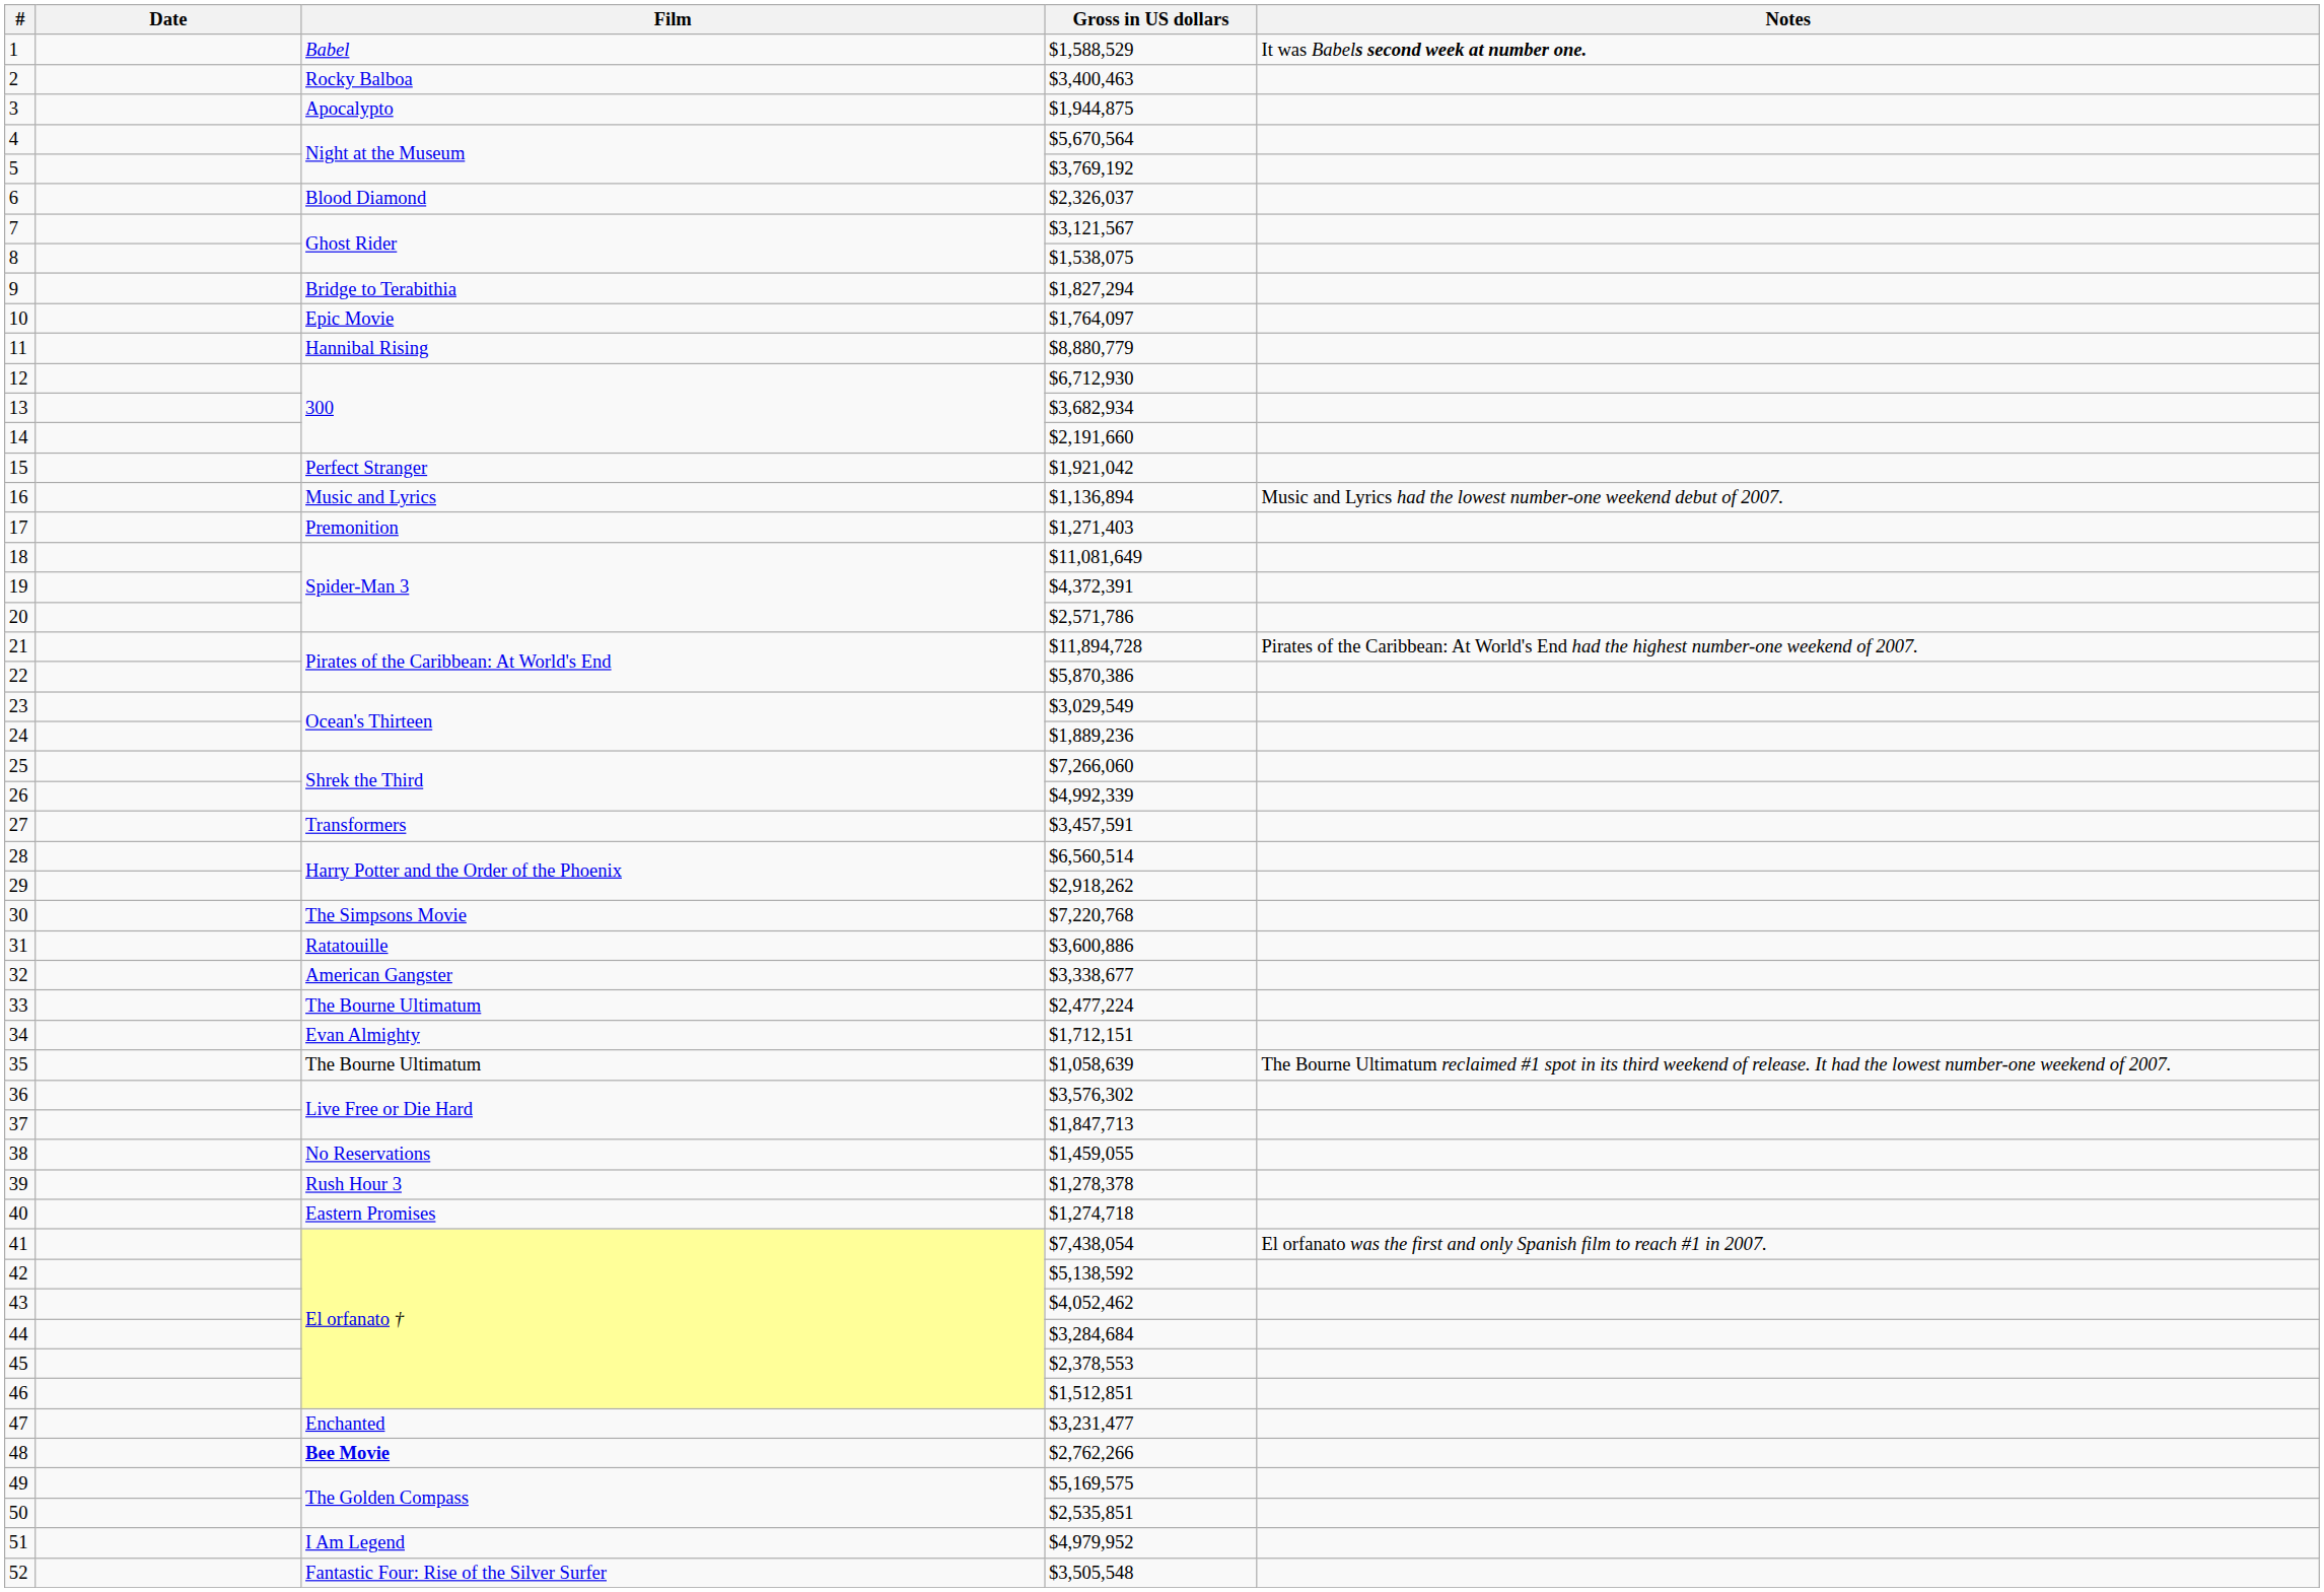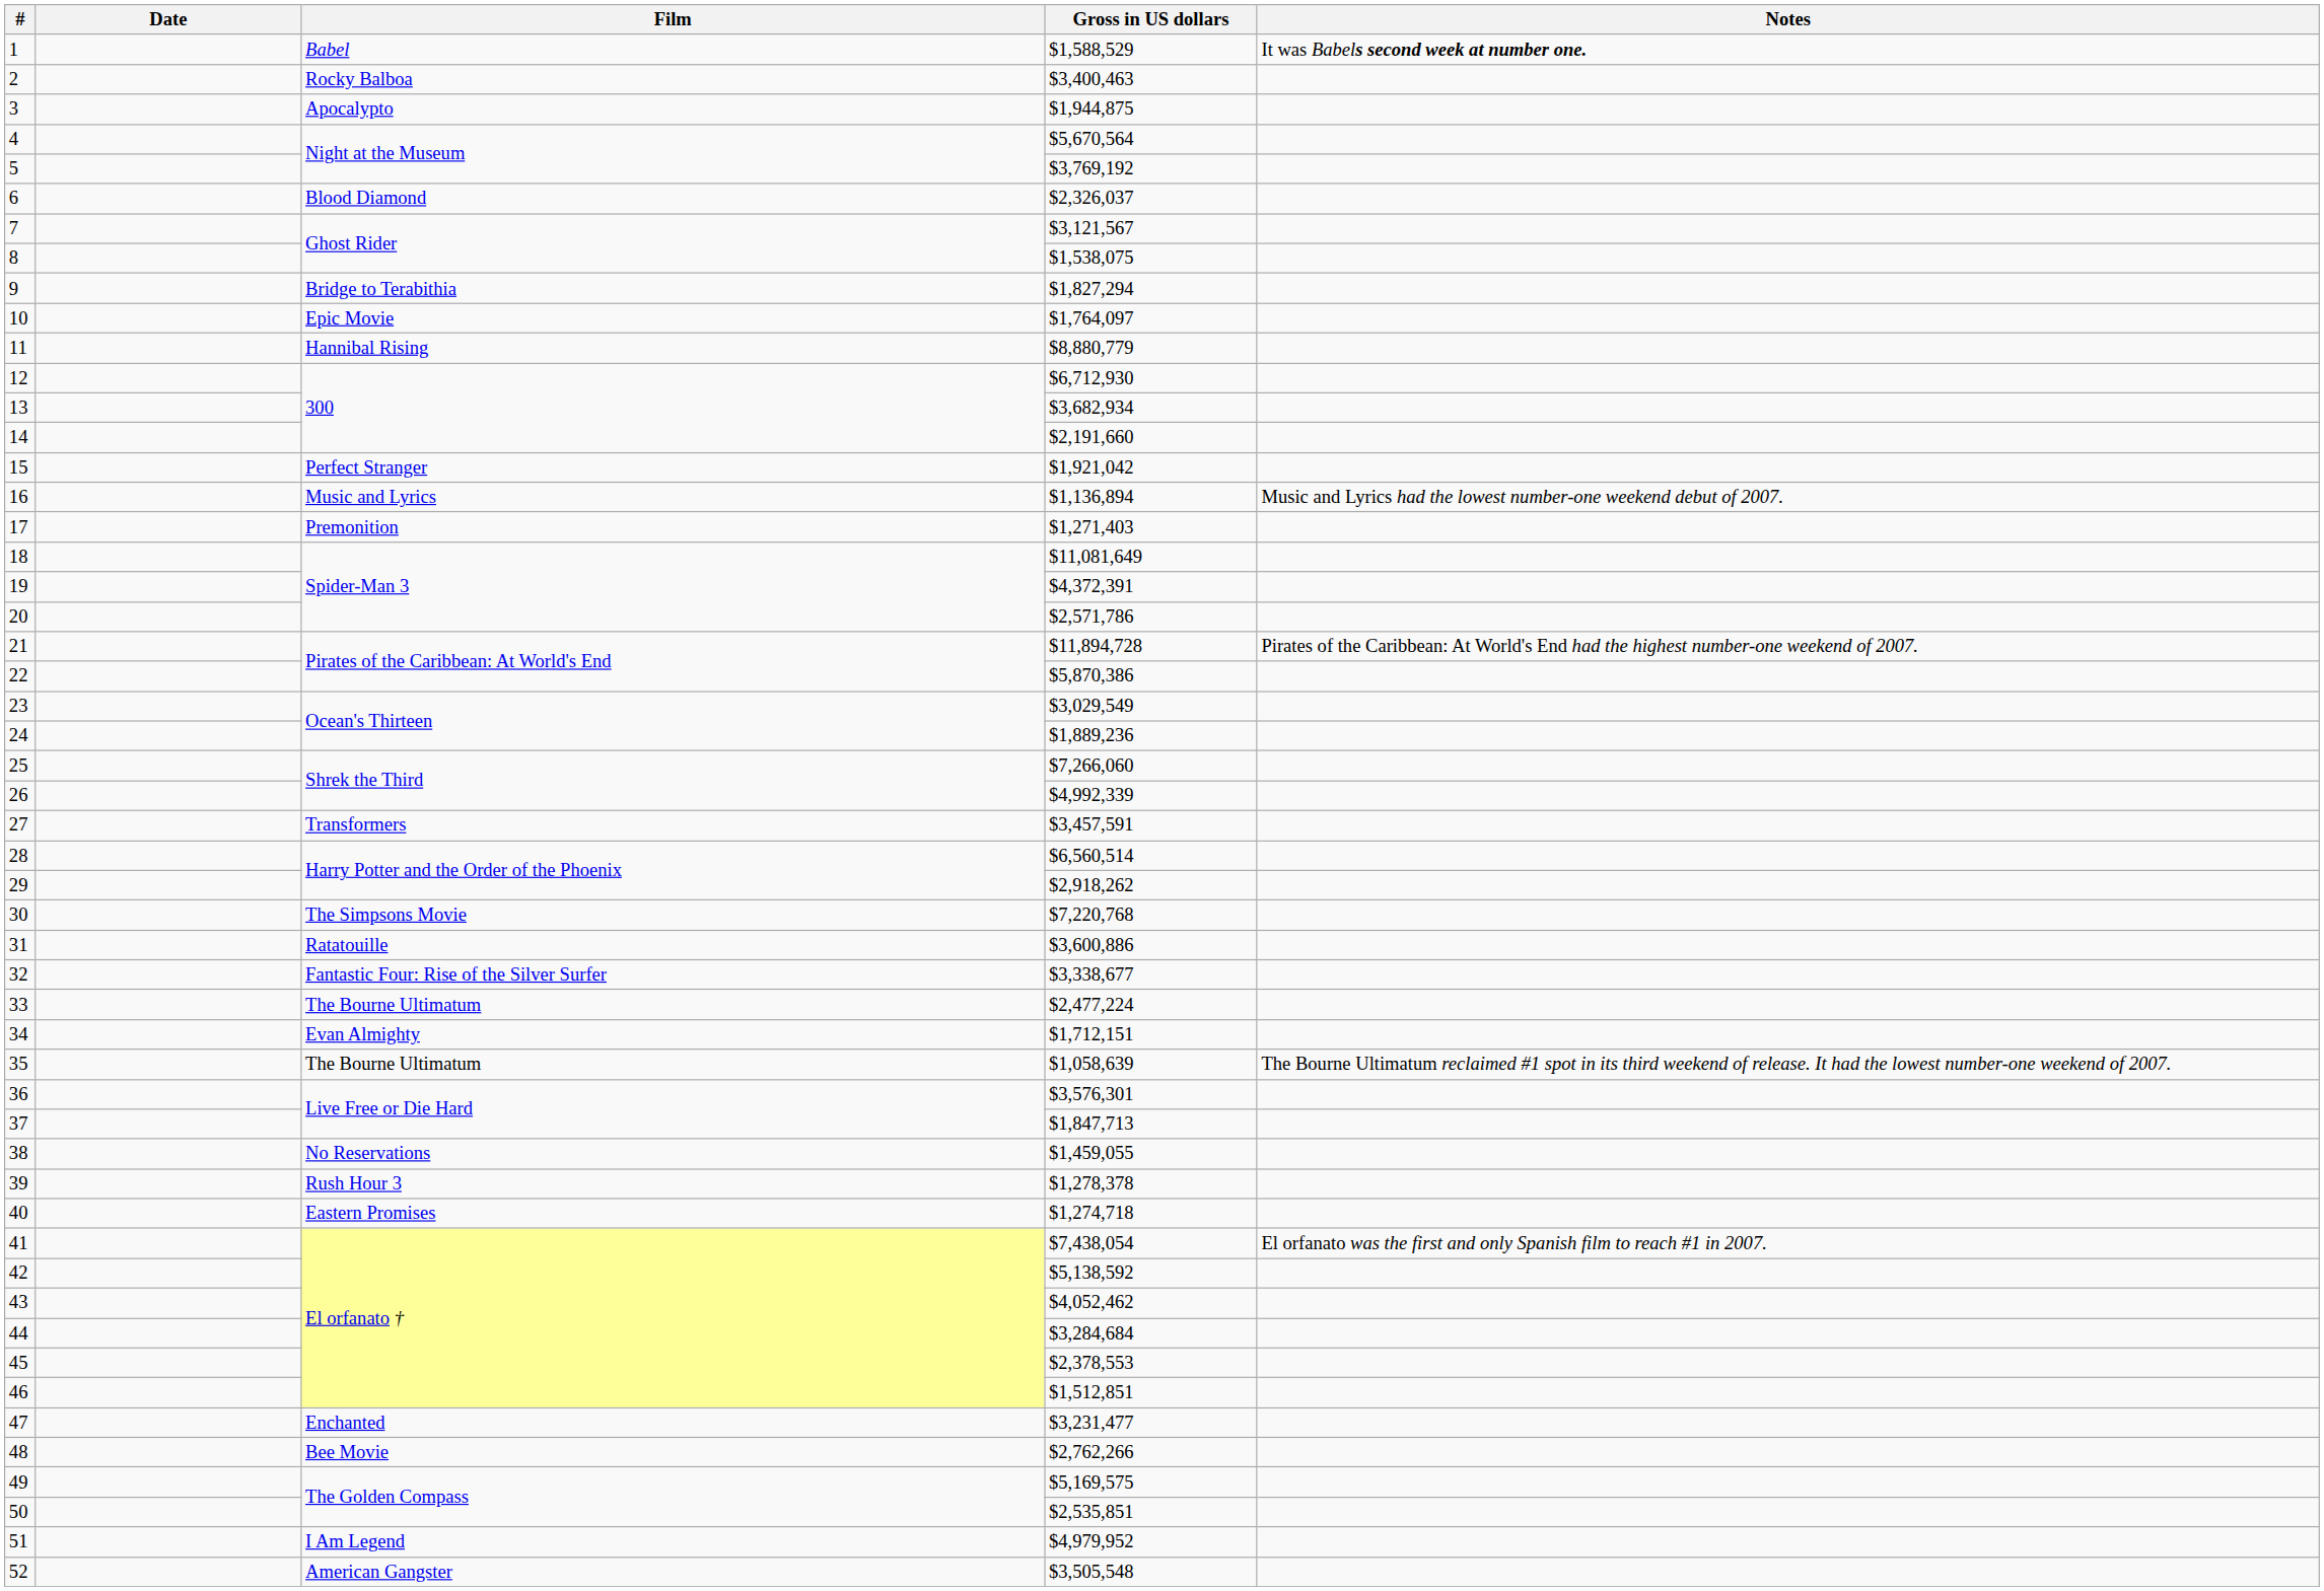32 | Film: American Gangster -> Fantastic Four: Rise of the Silver Surfer
36 | Gross in US dollars: $3,576,302 -> $3,576,301
48 | Film: bold -> normal
52 | Film: Fantastic Four: Rise of the Silver Surfer -> American Gangster
